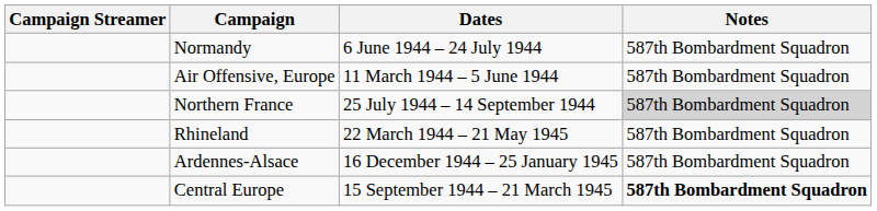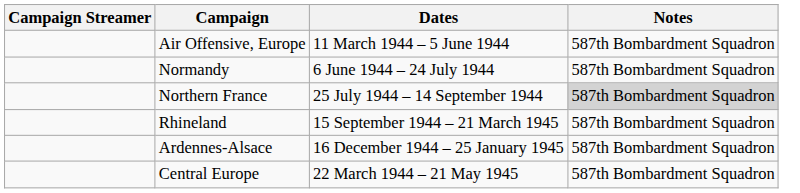rows swapped: Air Offensive, Europe <-> Normandy
Rhineland | Dates: 22 March 1944 – 21 May 1945 -> 15 September 1944 – 21 March 1945
Central Europe | Dates: 15 September 1944 – 21 March 1945 -> 22 March 1944 – 21 May 1945
Central Europe | Notes: bold -> normal
